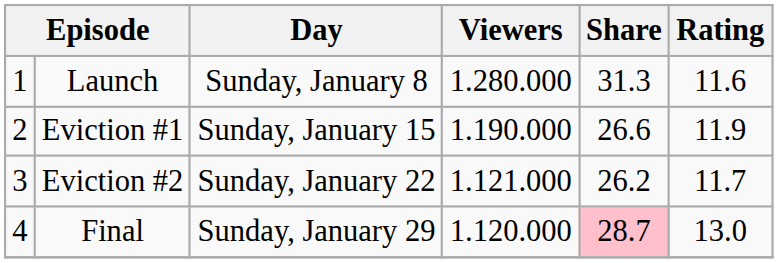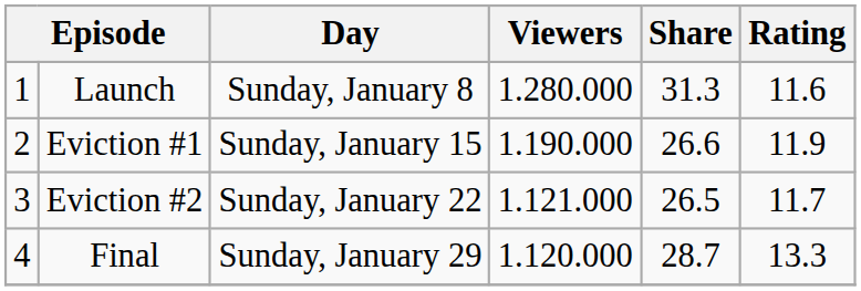Eviction #2 | Share: 26.2 -> 26.5
Final | Share: pink background -> no background
Final | Rating: 13.0 -> 13.3
